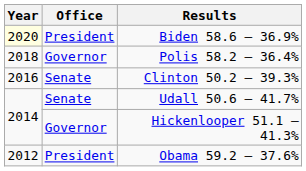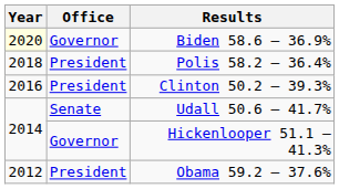Biden 58.6 – 36.9% | Office: President -> Governor
Polis 58.2 – 36.4% | Office: Governor -> President
Clinton 50.2 – 39.3% | Office: Senate -> President
